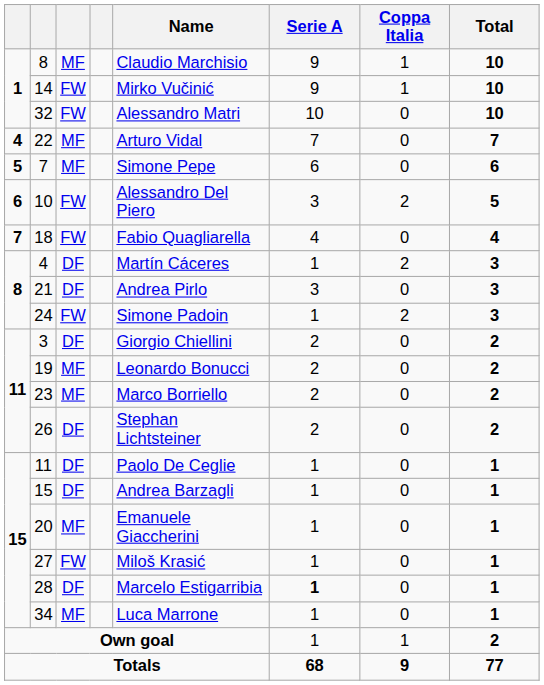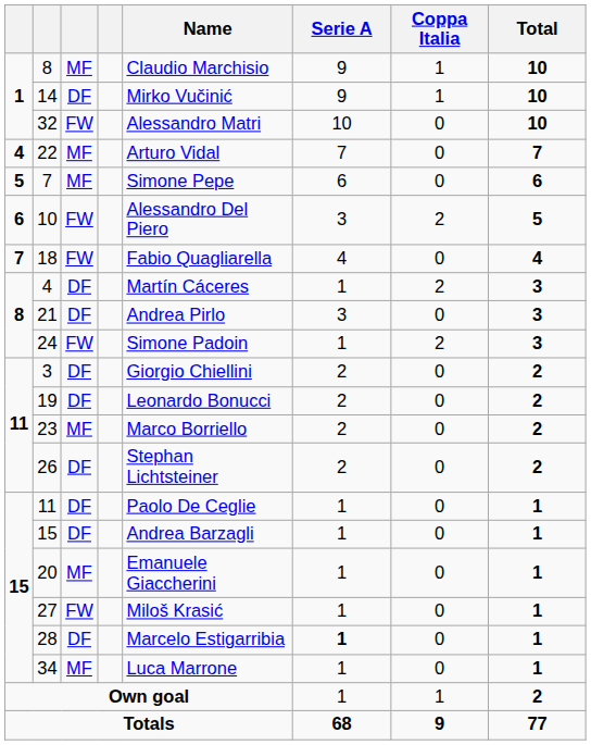14 | column 3: FW -> DF
19 | column 3: MF -> DF
